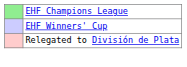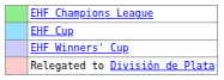+ row: EHF Cup
